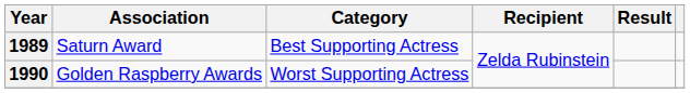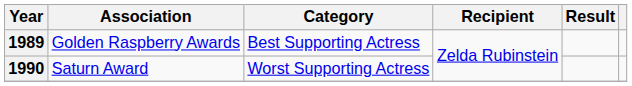1989 | Association: Saturn Award -> Golden Raspberry Awards
1990 | Association: Golden Raspberry Awards -> Saturn Award
